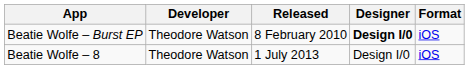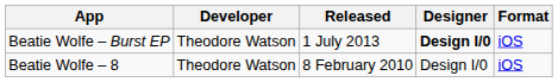Beatie Wolfe – Burst EP | Released: 8 February 2010 -> 1 July 2013
Beatie Wolfe – 8 | Released: 1 July 2013 -> 8 February 2010
